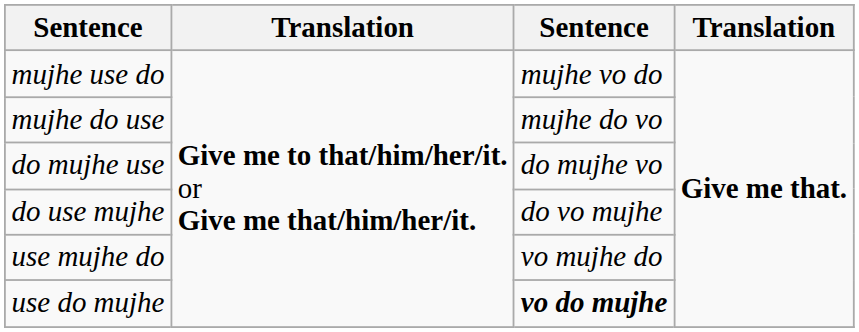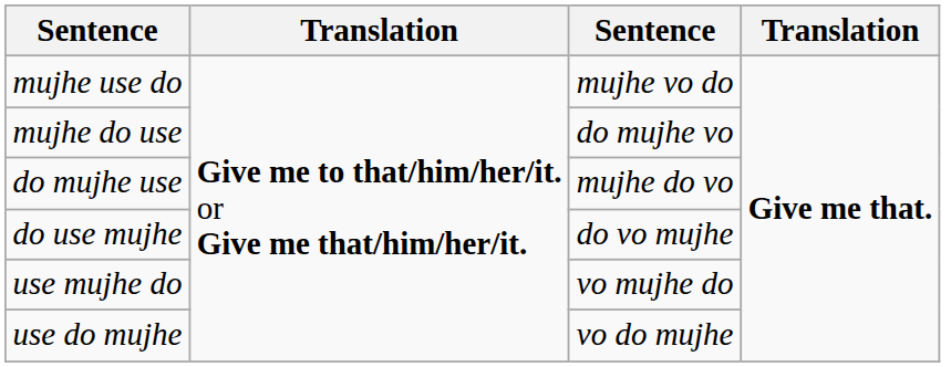mujhe do use | column 3: mujhe do vo -> do mujhe vo
do mujhe use | column 3: do mujhe vo -> mujhe do vo
use do mujhe | column 3: bold -> normal
